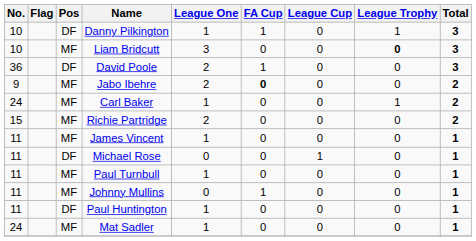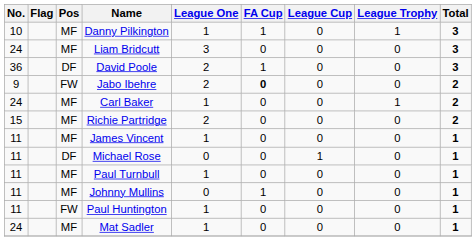Danny Pilkington | Pos: DF -> MF
Liam Bridcutt | No.: 10 -> 24
Liam Bridcutt | League Trophy: bold -> normal
Jabo Ibehre | Pos: MF -> FW
Paul Huntington | Pos: DF -> FW
